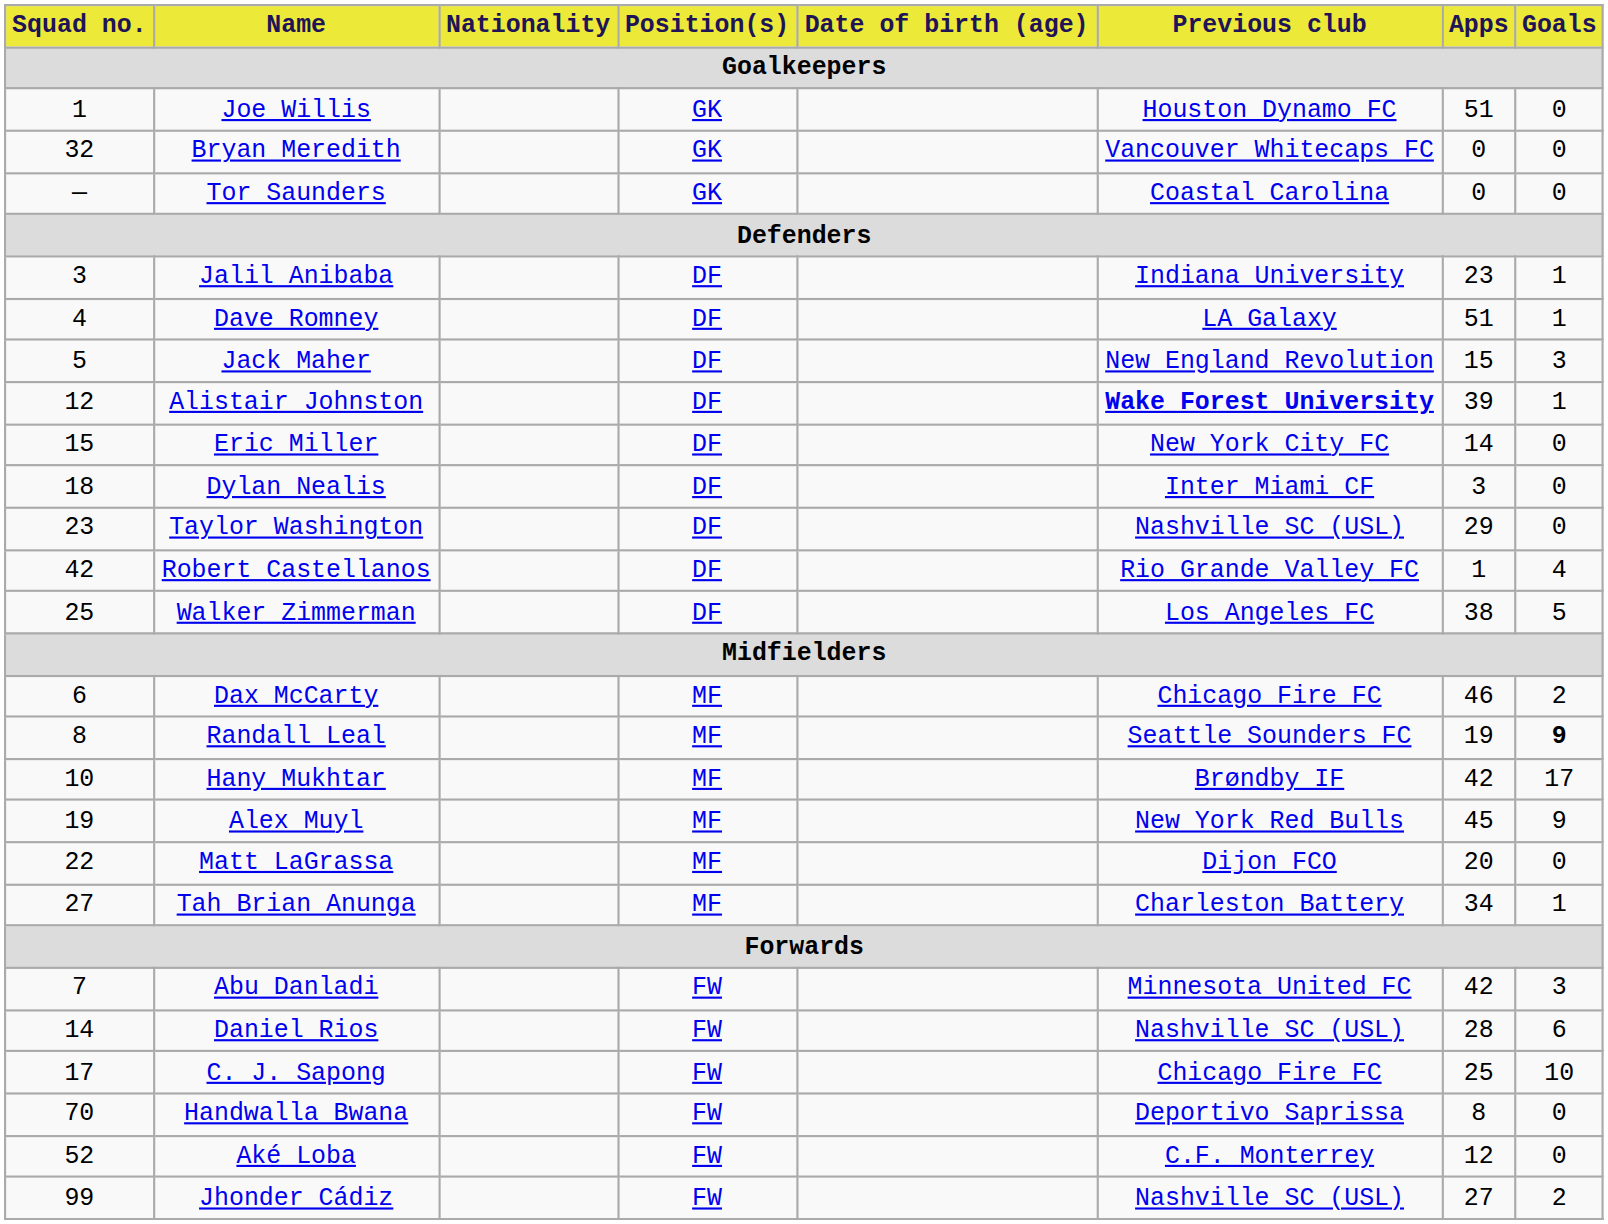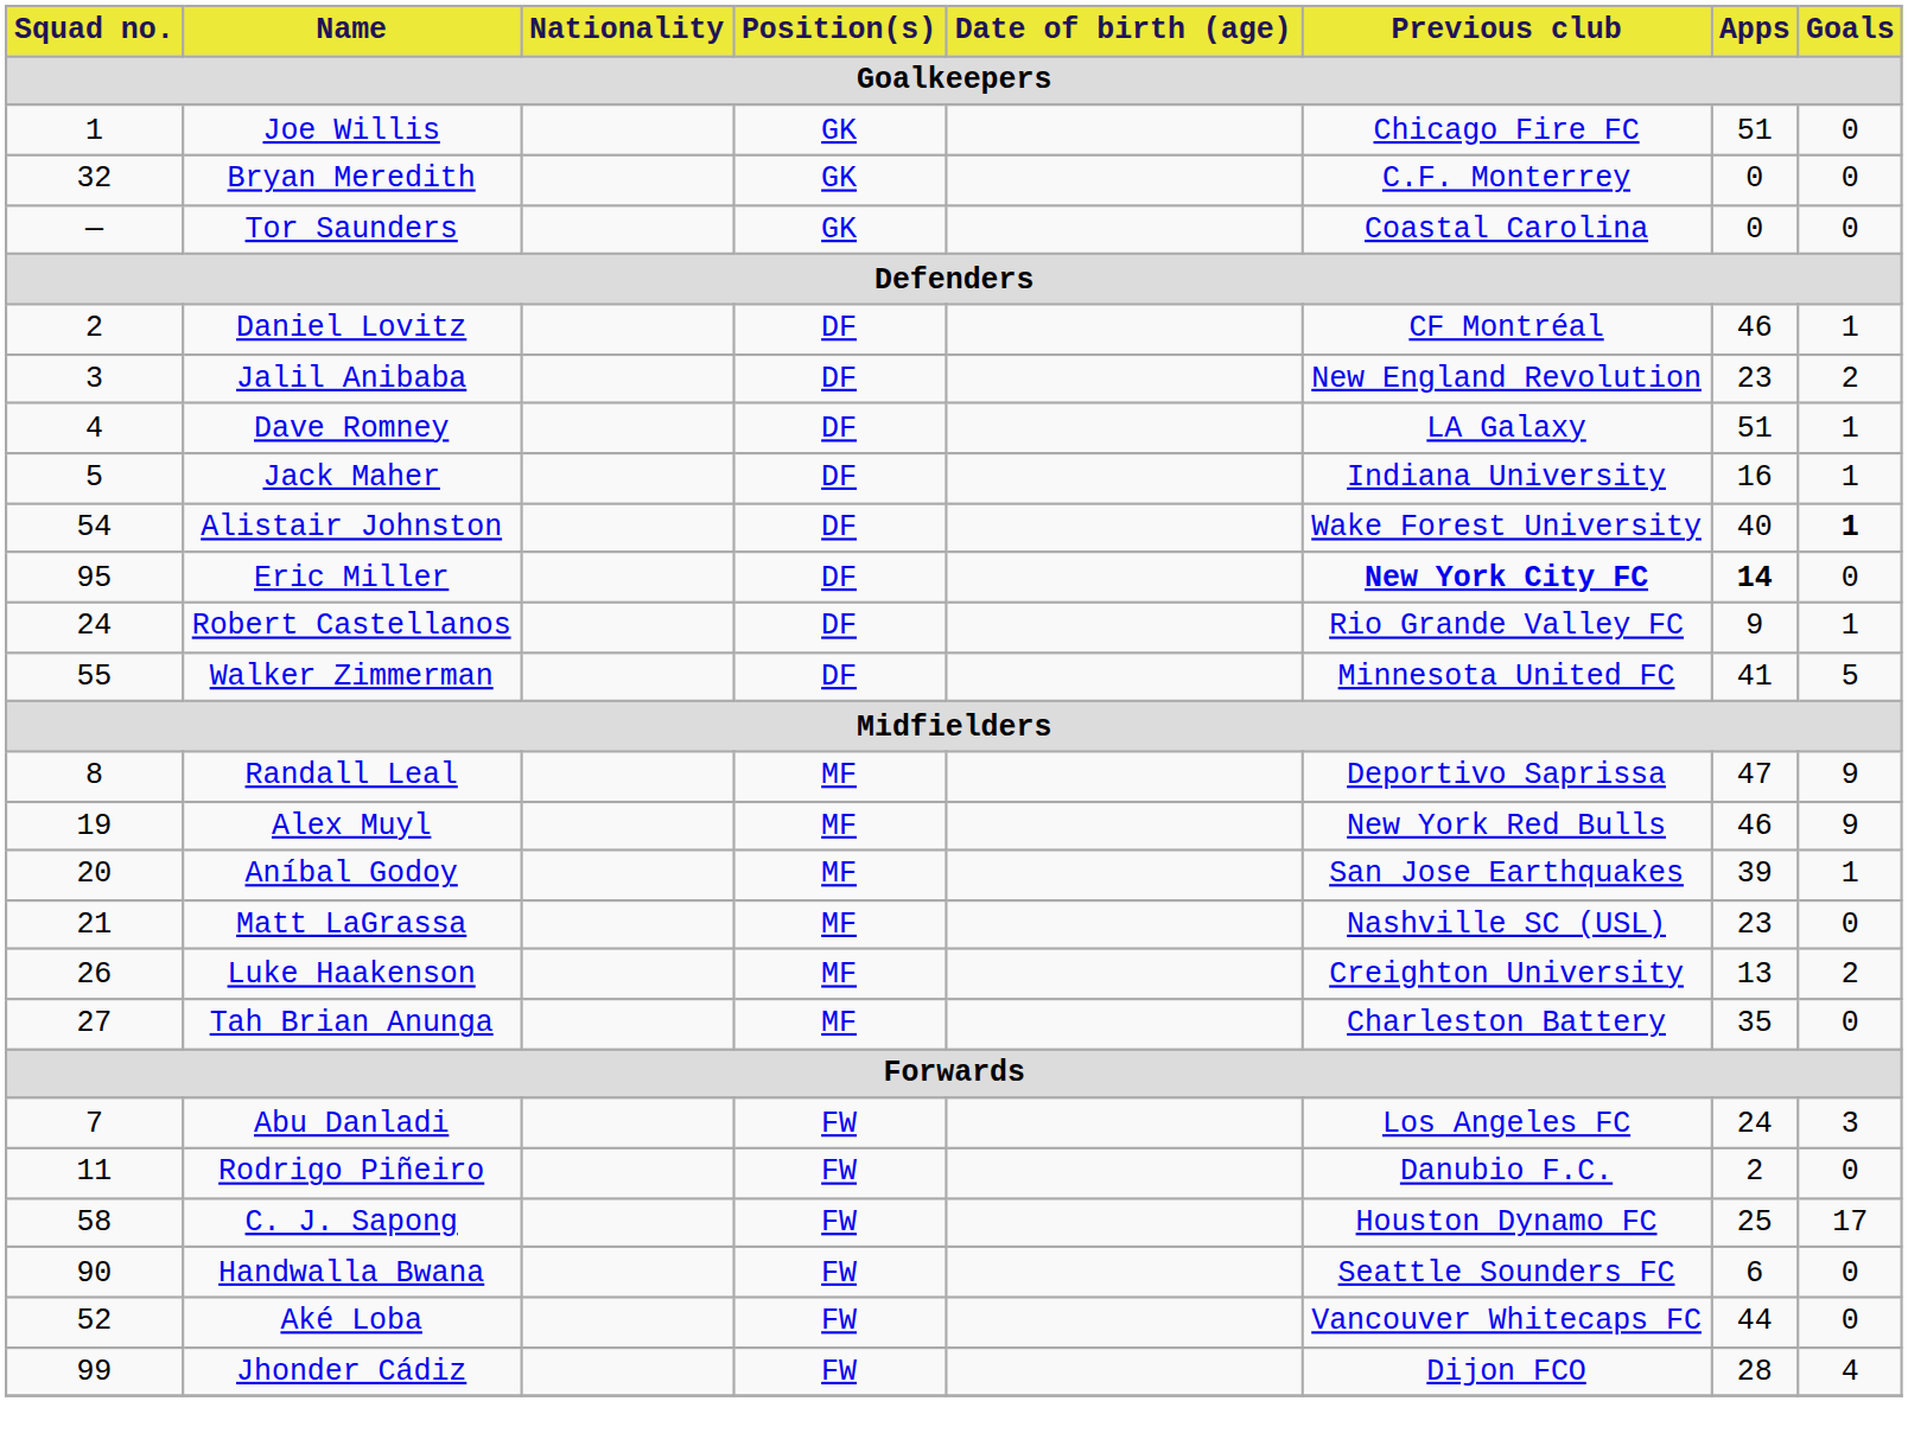Joe Willis | Previous club: Houston Dynamo FC -> Chicago Fire FC
Bryan Meredith | Previous club: Vancouver Whitecaps FC -> C.F. Monterrey
+ row: 2 | Daniel Lovitz | DF | CF Montréal | 46 | 1
Jalil Anibaba | Previous club: Indiana University -> New England Revolution
Jalil Anibaba | Goals: 1 -> 2
Jack Maher | Previous club: New England Revolution -> Indiana University
Jack Maher | Apps: 15 -> 16
Jack Maher | Goals: 3 -> 1
Alistair Johnston | Squad no.: 12 -> 54
Alistair Johnston | Previous club: bold -> normal
Alistair Johnston | Apps: 39 -> 40
Alistair Johnston | Goals: normal -> bold
Eric Miller | Squad no.: 15 -> 95
Eric Miller | Previous club: normal -> bold
Eric Miller | Apps: normal -> bold
- row: 18 | Dylan Nealis | DF | Inter Miami CF | 3 | 0
- row: 23 | Taylor Washington | DF | Nashville SC (USL) | 29 | 0
Robert Castellanos | Squad no.: 42 -> 24
Robert Castellanos | Apps: 1 -> 9
Robert Castellanos | Goals: 4 -> 1
Walker Zimmerman | Squad no.: 25 -> 55
Walker Zimmerman | Previous club: Los Angeles FC -> Minnesota United FC
Walker Zimmerman | Apps: 38 -> 41
- row: 6 | Dax McCarty | MF | Chicago Fire FC | 46 | 2
Randall Leal | Previous club: Seattle Sounders FC -> Deportivo Saprissa
Randall Leal | Apps: 19 -> 47
Randall Leal | Goals: bold -> normal
- row: 10 | Hany Mukhtar | MF | Brøndby IF | 42 | 17
Alex Muyl | Apps: 45 -> 46
+ row: 20 | Aníbal Godoy | MF | San Jose Earthquakes | 39 | 1
Matt LaGrassa | Squad no.: 22 -> 21
Matt LaGrassa | Previous club: Dijon FCO -> Nashville SC (USL)
Matt LaGrassa | Apps: 20 -> 23
+ row: 26 | Luke Haakenson | MF | Creighton University | 13 | 2
Tah Brian Anunga | Apps: 34 -> 35
Tah Brian Anunga | Goals: 1 -> 0
Abu Danladi | Previous club: Minnesota United FC -> Los Angeles FC
Abu Danladi | Apps: 42 -> 24
+ row: 11 | Rodrigo Piñeiro | FW | Danubio F.C. | 2 | 0
- row: 14 | Daniel Rios | FW | Nashville SC (USL) | 28 | 6
C. J. Sapong | Squad no.: 17 -> 58
C. J. Sapong | Previous club: Chicago Fire FC -> Houston Dynamo FC
C. J. Sapong | Goals: 10 -> 17
Handwalla Bwana | Squad no.: 70 -> 90
Handwalla Bwana | Previous club: Deportivo Saprissa -> Seattle Sounders FC
Handwalla Bwana | Apps: 8 -> 6
Aké Loba | Previous club: C.F. Monterrey -> Vancouver Whitecaps FC
Aké Loba | Apps: 12 -> 44
Jhonder Cádiz | Previous club: Nashville SC (USL) -> Dijon FCO
Jhonder Cádiz | Apps: 27 -> 28
Jhonder Cádiz | Goals: 2 -> 4
